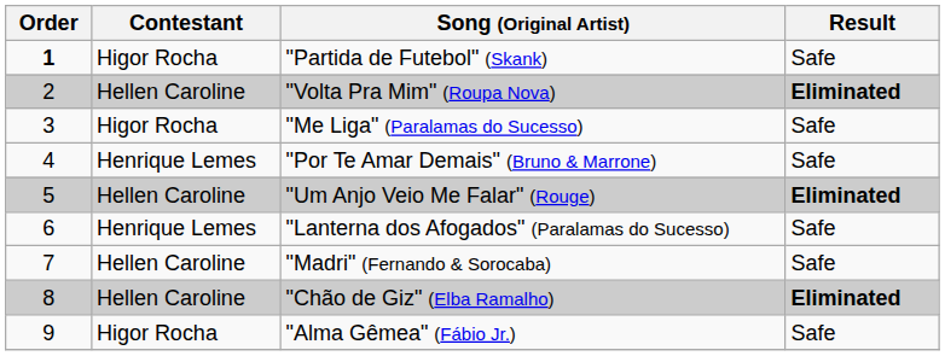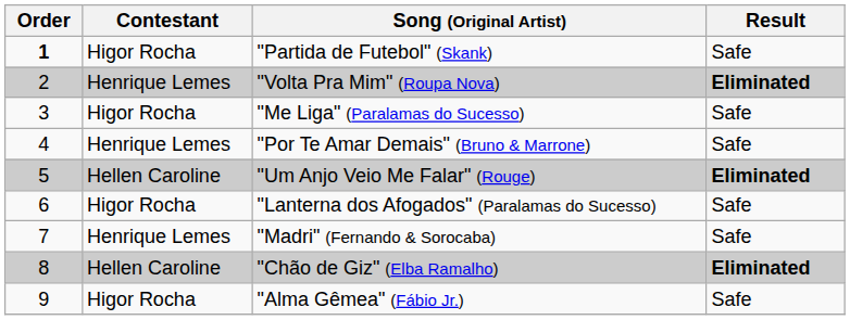"Volta Pra Mim" (Roupa Nova) | Contestant: Hellen Caroline -> Henrique Lemes
"Lanterna dos Afogados" (Paralamas do Sucesso) | Contestant: Henrique Lemes -> Higor Rocha
"Madri" (Fernando & Sorocaba) | Contestant: Hellen Caroline -> Henrique Lemes
